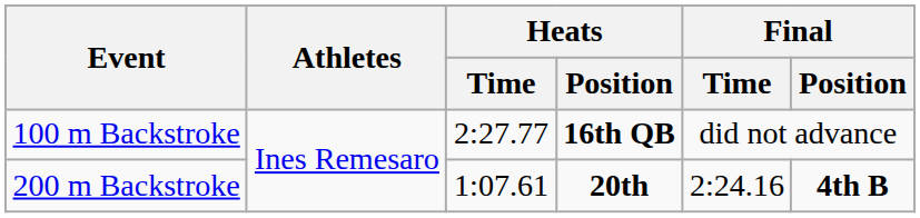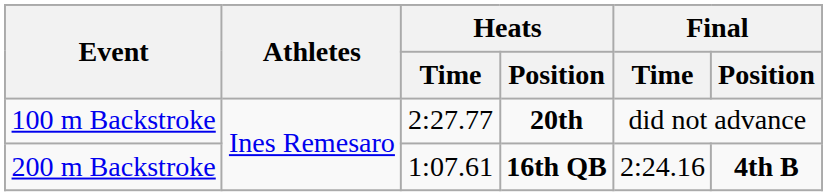100 m Backstroke | Heats / Position: 16th QB -> 20th
200 m Backstroke | Heats / Position: 20th -> 16th QB
